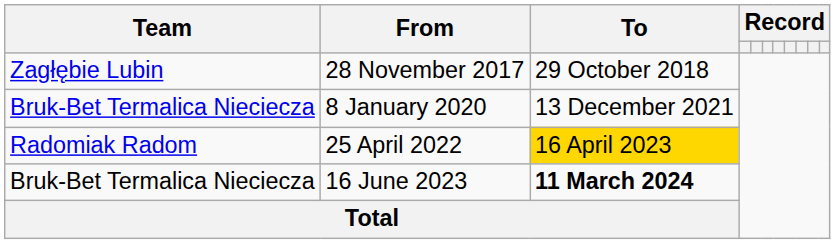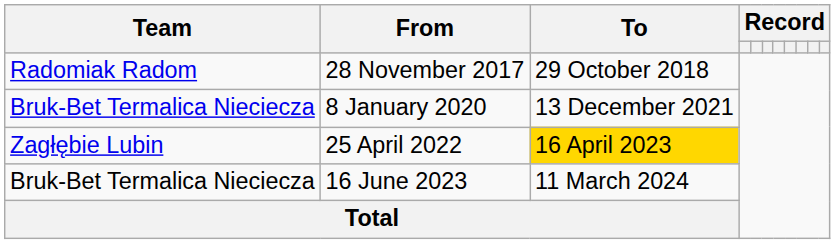28 November 2017 | Team: Zagłębie Lubin -> Radomiak Radom
25 April 2022 | Team: Radomiak Radom -> Zagłębie Lubin
16 June 2023 | To: bold -> normal
